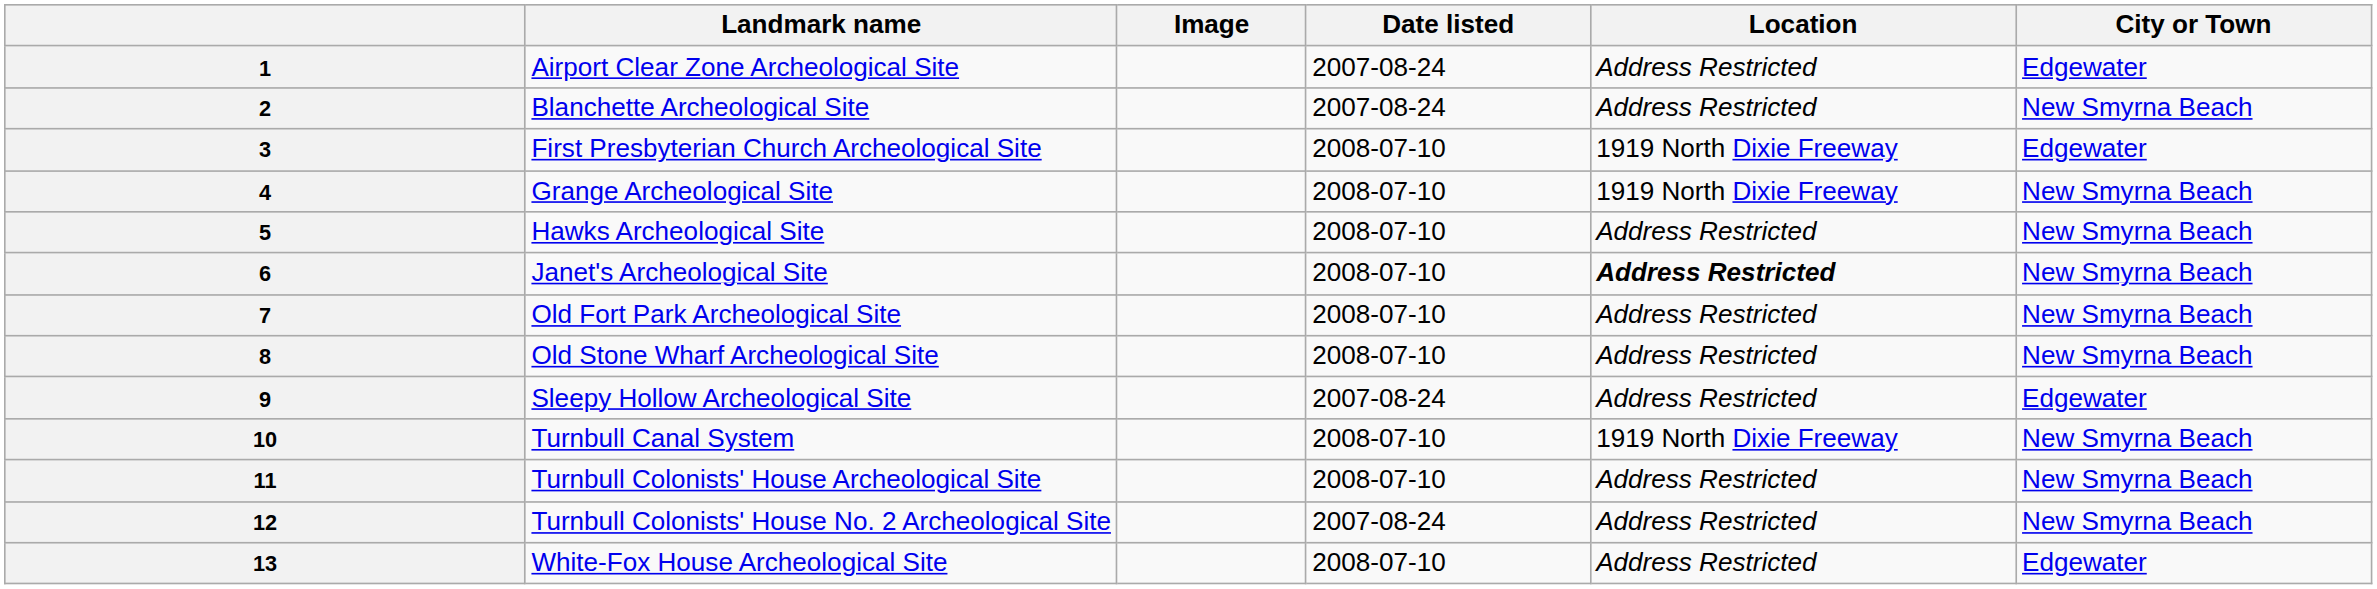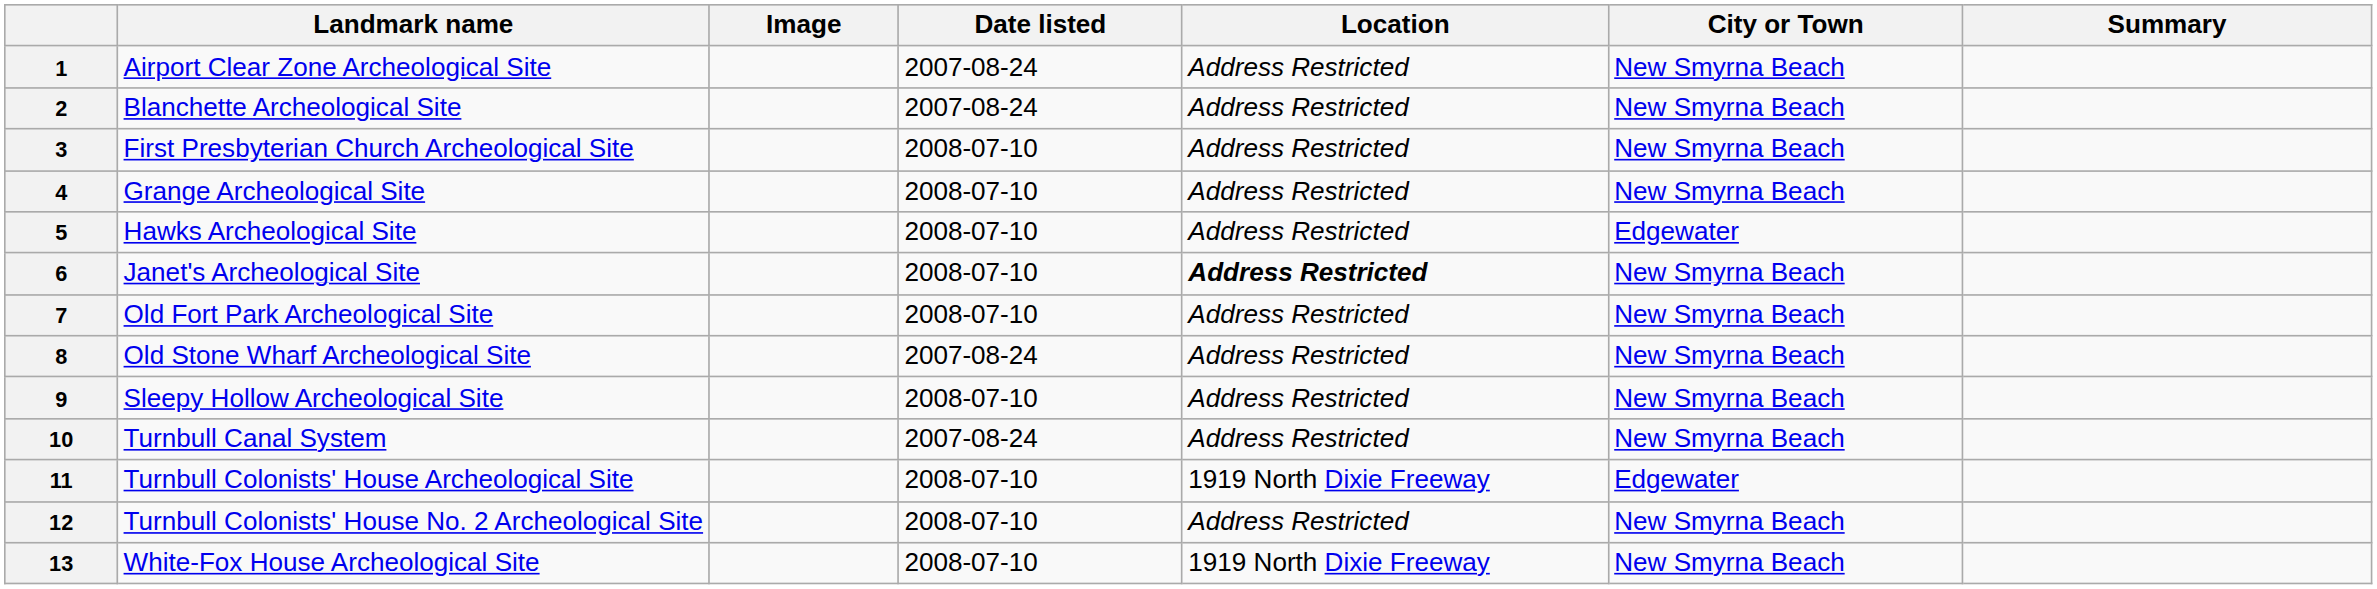+ column: Summary
1 | City or Town: Edgewater -> New Smyrna Beach
3 | Location: 1919 North Dixie Freeway -> Address Restricted
3 | City or Town: Edgewater -> New Smyrna Beach
4 | Location: 1919 North Dixie Freeway -> Address Restricted
5 | City or Town: New Smyrna Beach -> Edgewater
8 | Date listed: 2008-07-10 -> 2007-08-24
9 | Date listed: 2007-08-24 -> 2008-07-10
9 | City or Town: Edgewater -> New Smyrna Beach
10 | Date listed: 2008-07-10 -> 2007-08-24
10 | Location: 1919 North Dixie Freeway -> Address Restricted
11 | Location: Address Restricted -> 1919 North Dixie Freeway
11 | City or Town: New Smyrna Beach -> Edgewater
12 | Date listed: 2007-08-24 -> 2008-07-10
13 | Location: Address Restricted -> 1919 North Dixie Freeway
13 | City or Town: Edgewater -> New Smyrna Beach
